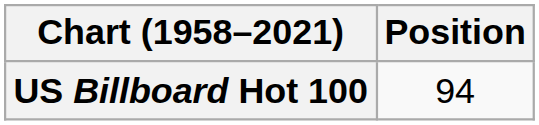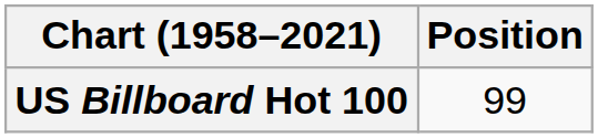US Billboard Hot 100 | Position: 94 -> 99
